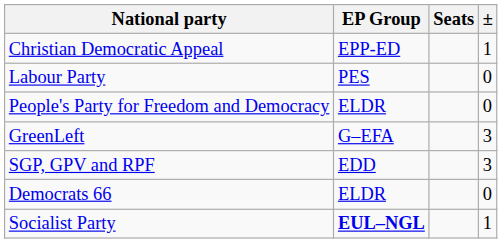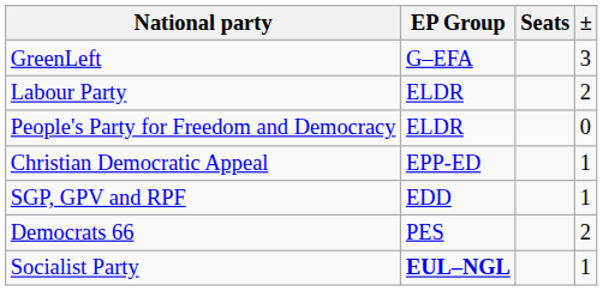rows swapped: Christian Democratic Appeal <-> GreenLeft
Labour Party | EP Group: PES -> ELDR
Labour Party | ±: 0 -> 2
SGP, GPV and RPF | ±: 3 -> 1
Democrats 66 | EP Group: ELDR -> PES
Democrats 66 | ±: 0 -> 2
